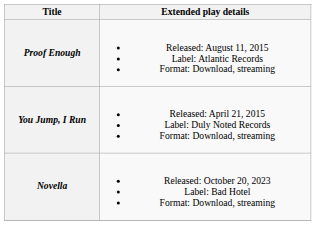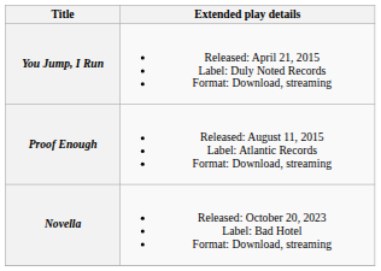rows swapped: You Jump, I Run <-> Proof Enough
